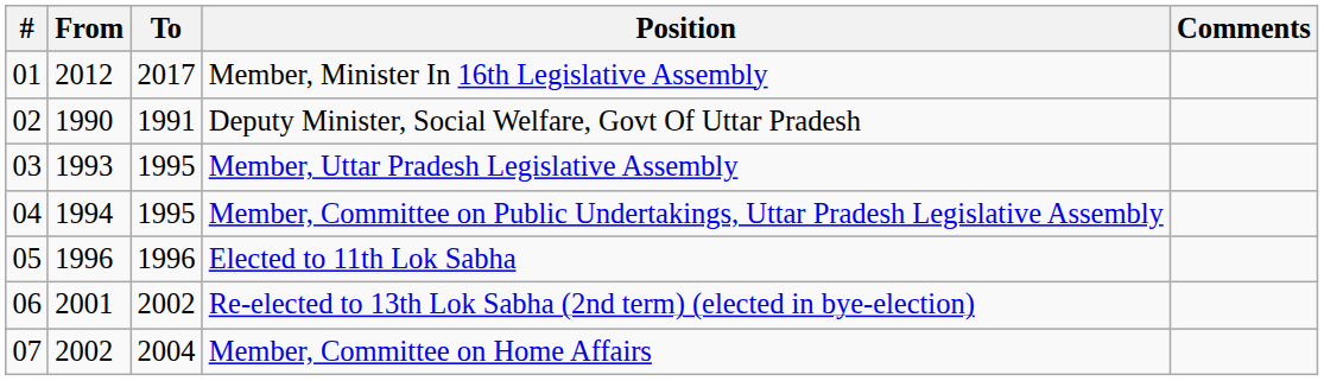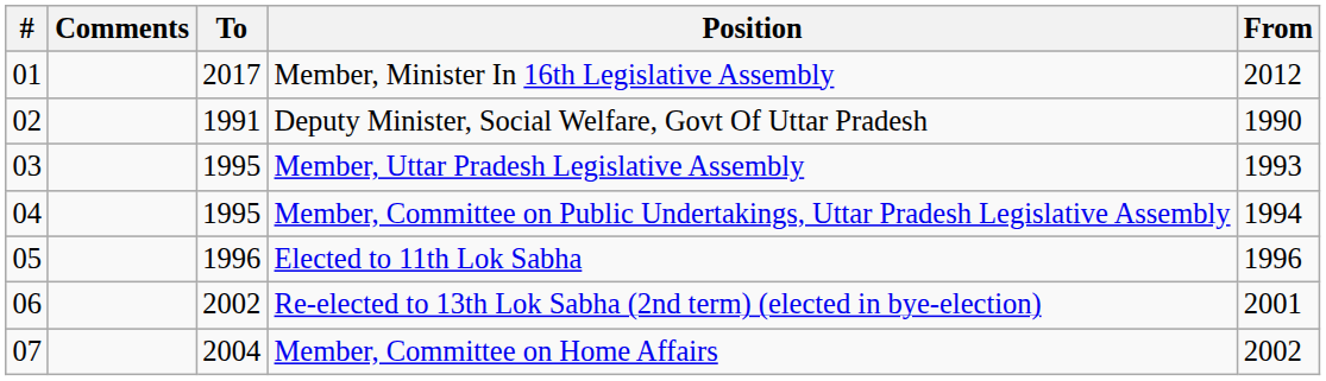columns swapped: From <-> Comments
